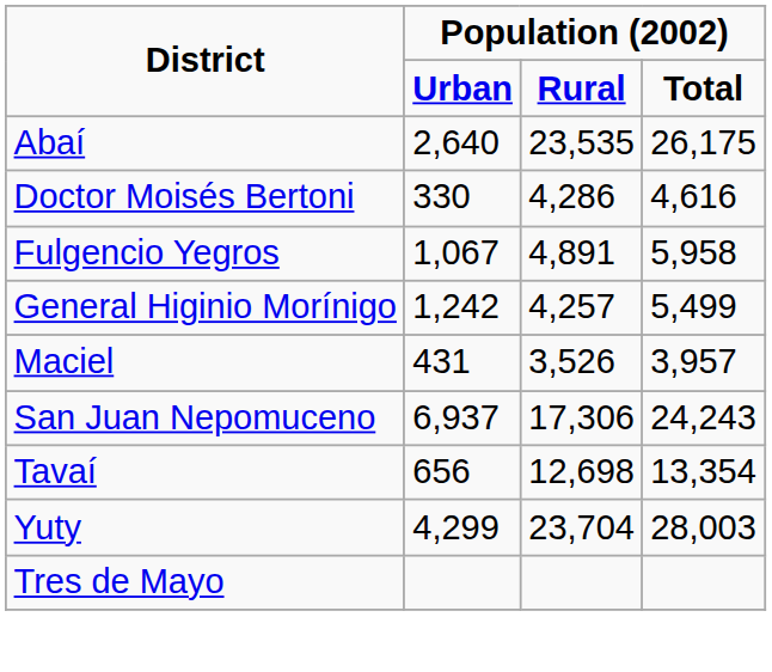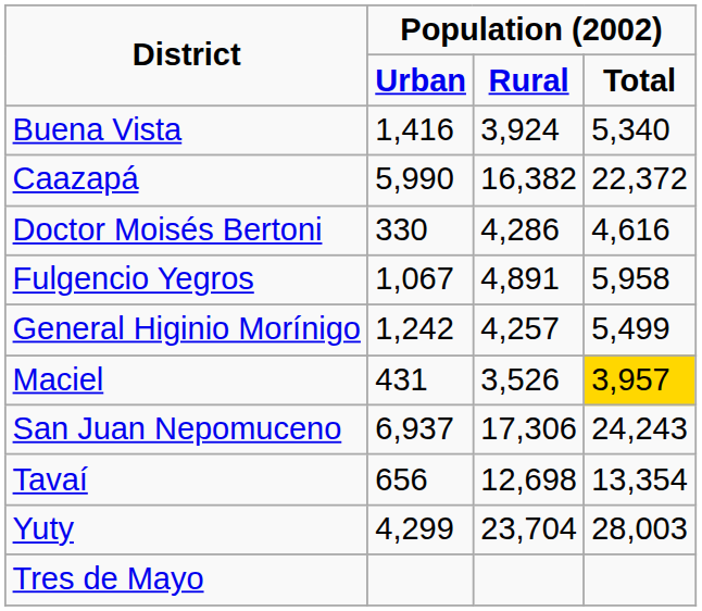- row: Abaí | 2,640 | 23,535 | 26,175
+ row: Buena Vista | 1,416 | 3,924 | 5,340
+ row: Caazapá | 5,990 | 16,382 | 22,372
Maciel | column 4: no background -> gold background
